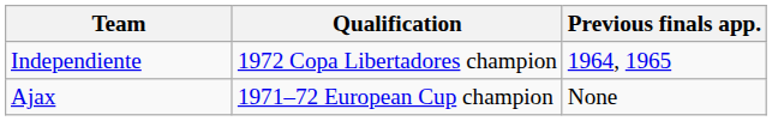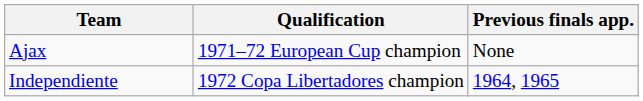rows swapped: Ajax <-> Independiente
